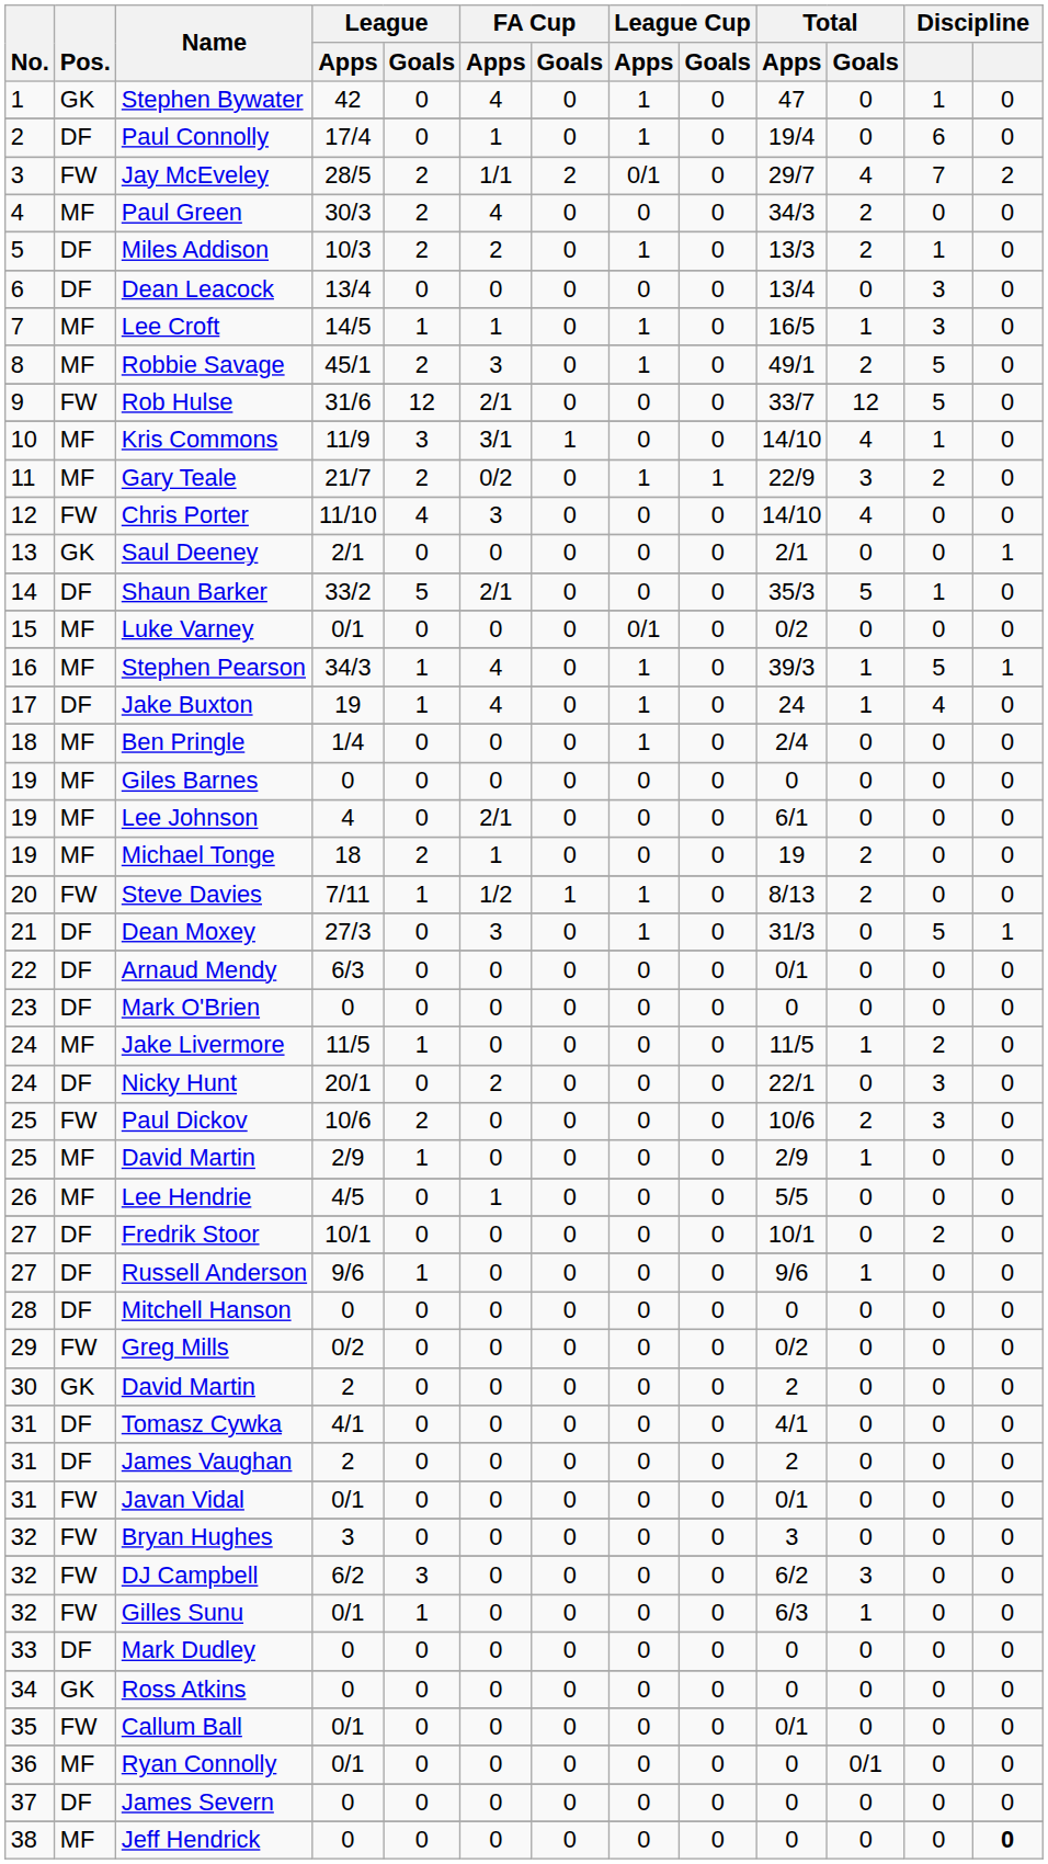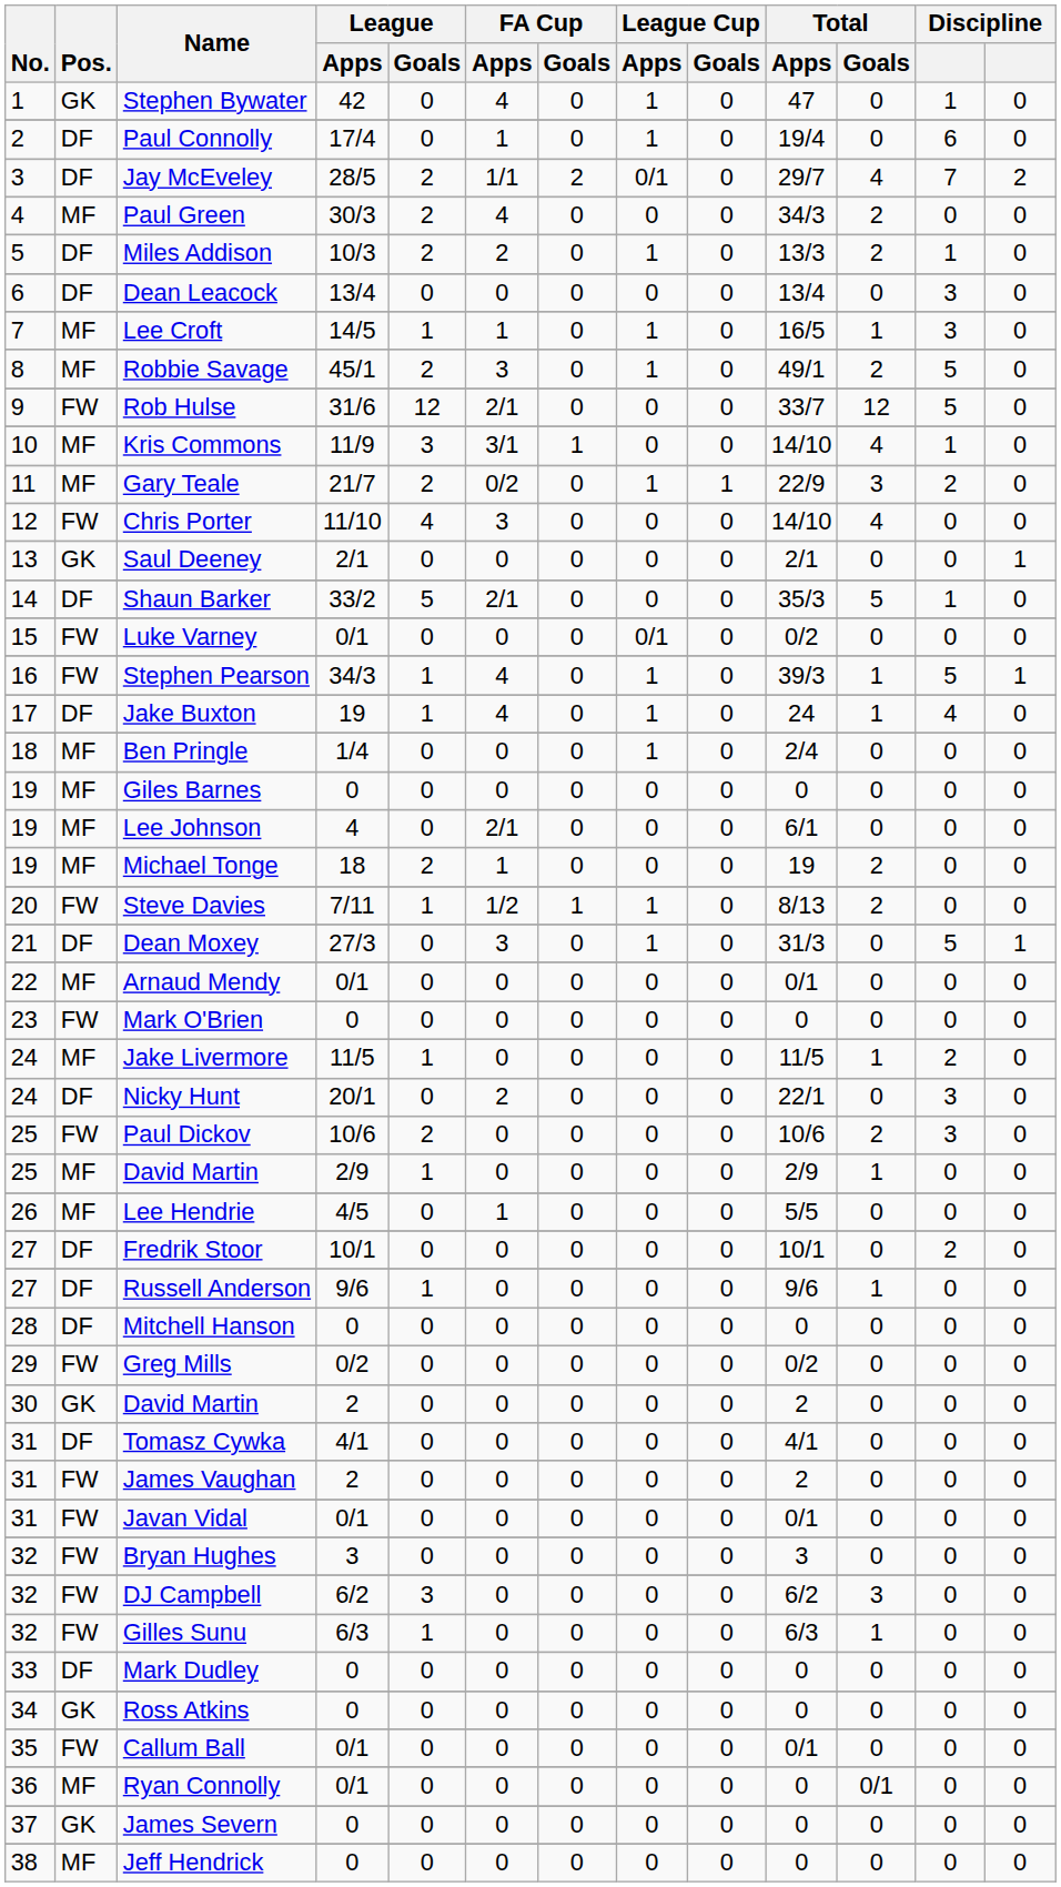Jay McEveley | Pos.: FW -> DF
Luke Varney | Pos.: MF -> FW
Stephen Pearson | Pos.: MF -> FW
Arnaud Mendy | Pos.: DF -> MF
Arnaud Mendy | League / Apps: 6/3 -> 0/1
Mark O'Brien | Pos.: DF -> FW
James Vaughan | Pos.: DF -> FW
Gilles Sunu | League / Apps: 0/1 -> 6/3
James Severn | Pos.: DF -> GK
Jeff Hendrick | column 13: bold -> normal
